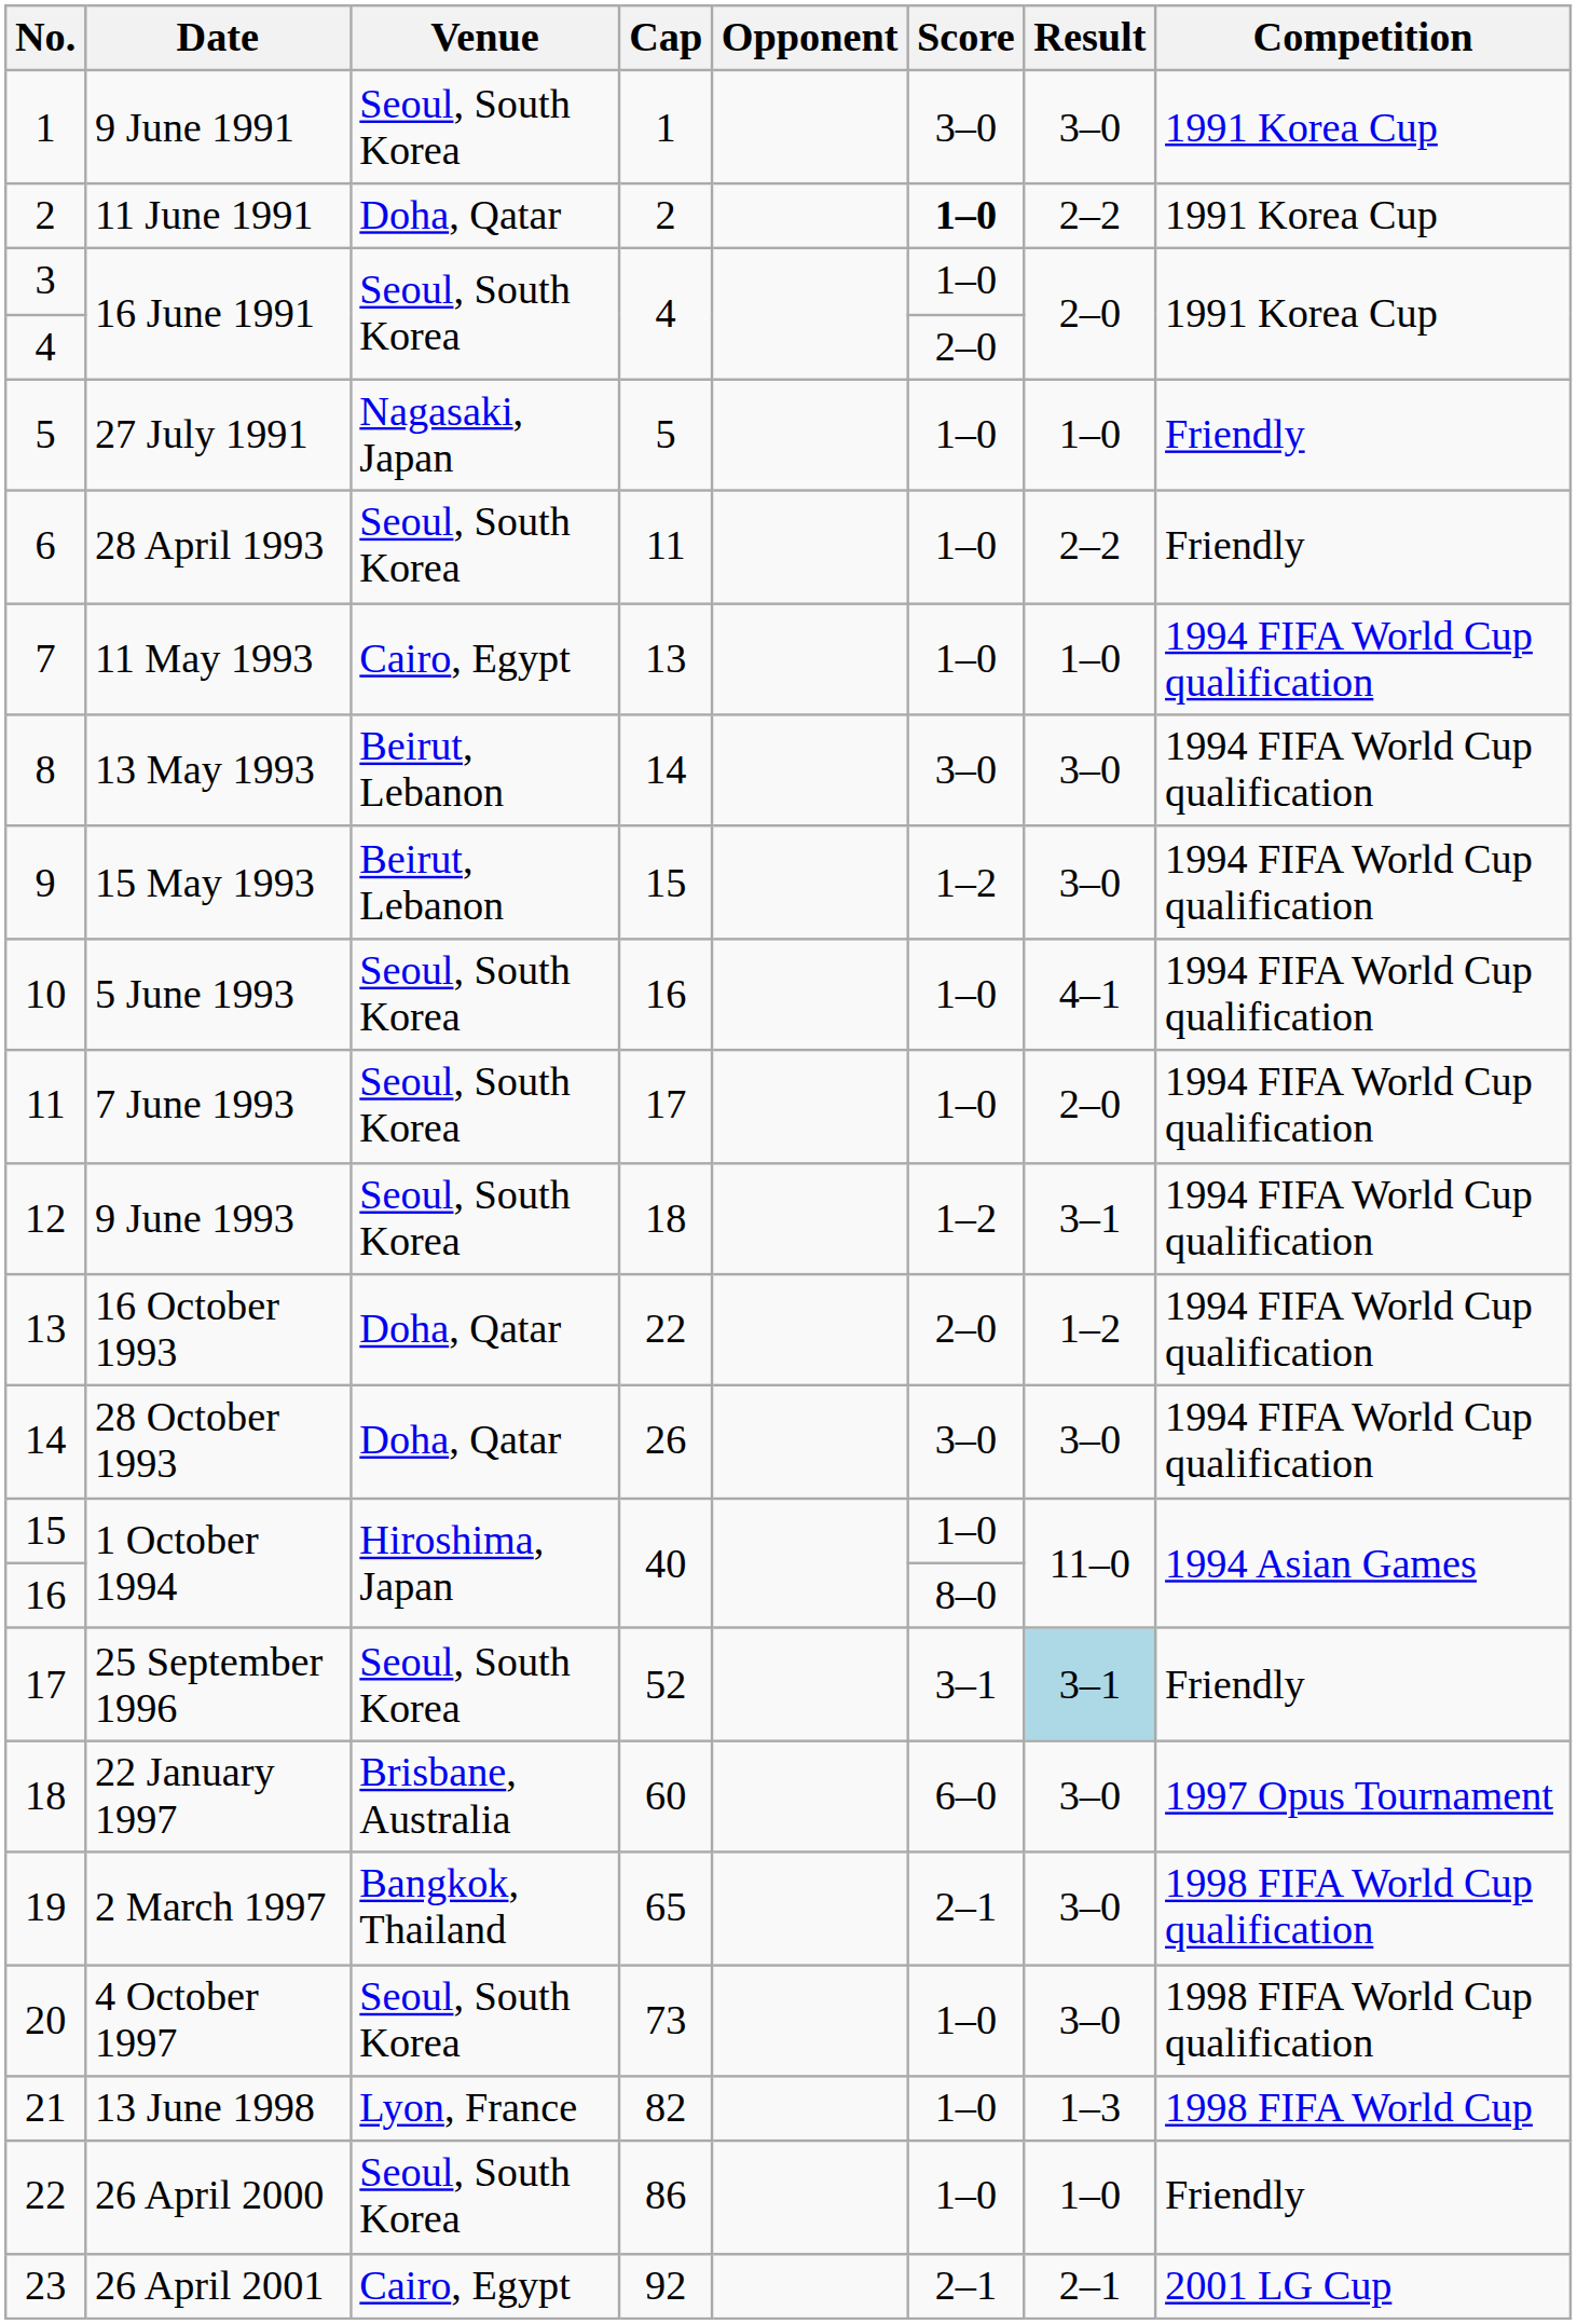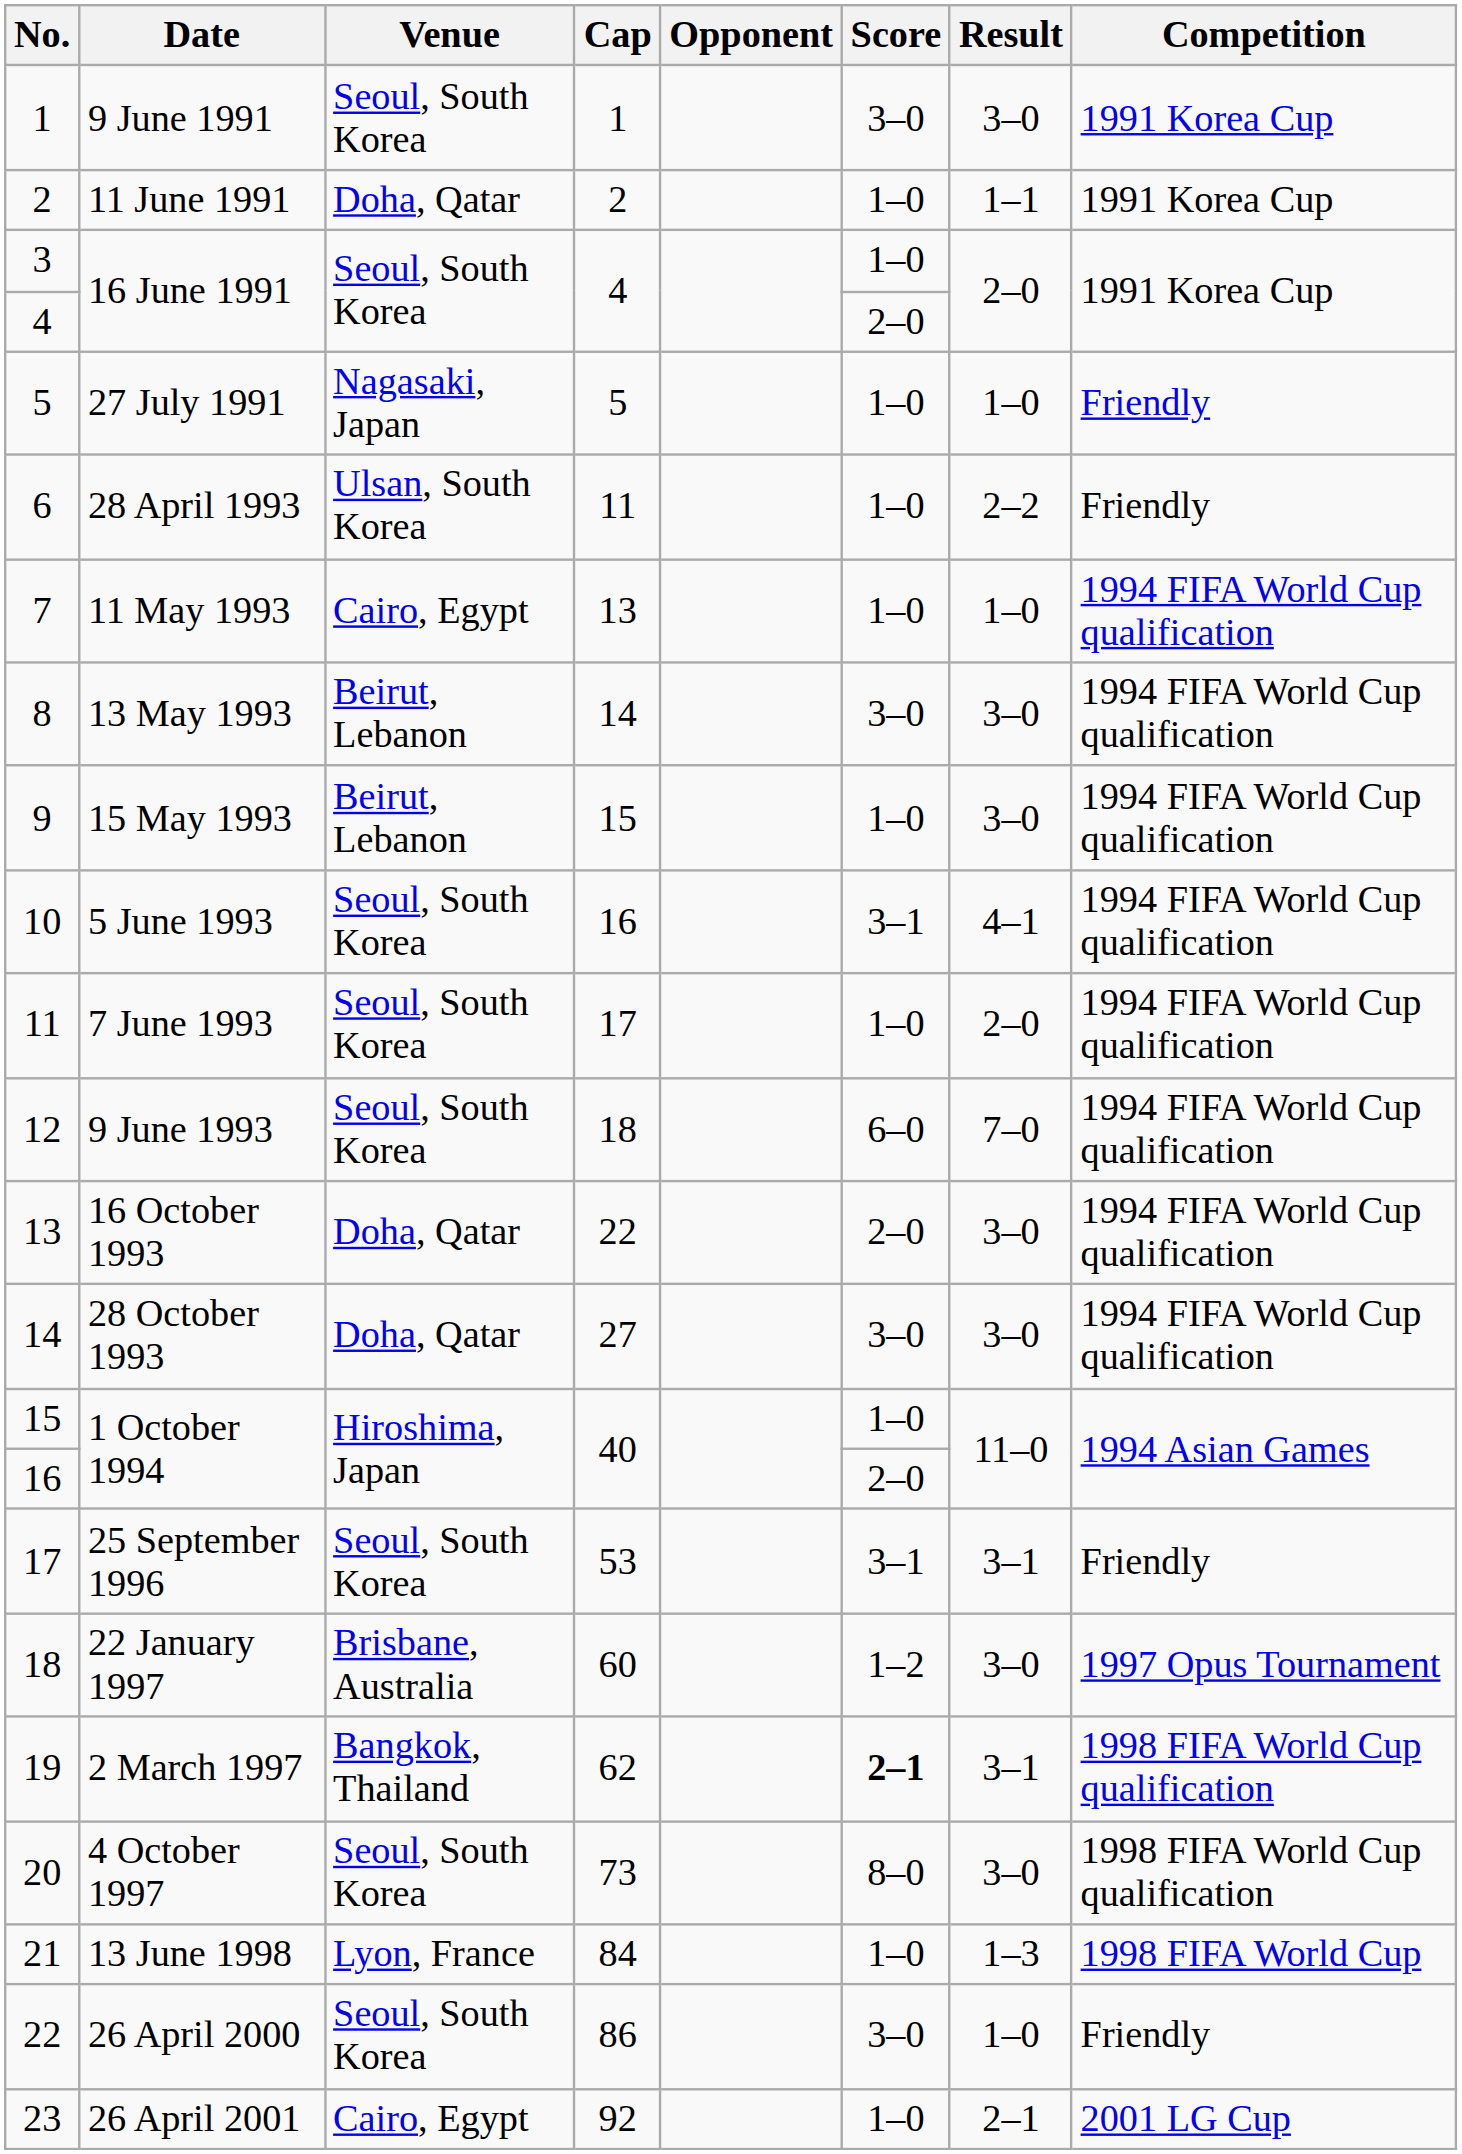11 June 1991 | Score: bold -> normal
11 June 1991 | Result: 2–2 -> 1–1
28 April 1993 | Venue: Seoul, South Korea -> Ulsan, South Korea
15 May 1993 | Score: 1–2 -> 1–0
5 June 1993 | Score: 1–0 -> 3–1
9 June 1993 | Score: 1–2 -> 6–0
9 June 1993 | Result: 3–1 -> 7–0
16 October 1993 | Result: 1–2 -> 3–0
28 October 1993 | Cap: 26 -> 27
16 / 1 October 1994 | Score: 8–0 -> 2–0
25 September 1996 | Cap: 52 -> 53
25 September 1996 | Result: lightblue background -> no background
22 January 1997 | Score: 6–0 -> 1–2
2 March 1997 | Cap: 65 -> 62
2 March 1997 | Score: normal -> bold
2 March 1997 | Result: 3–0 -> 3–1
4 October 1997 | Score: 1–0 -> 8–0
13 June 1998 | Cap: 82 -> 84
26 April 2000 | Score: 1–0 -> 3–0
26 April 2001 | Score: 2–1 -> 1–0
